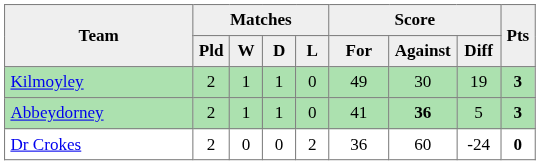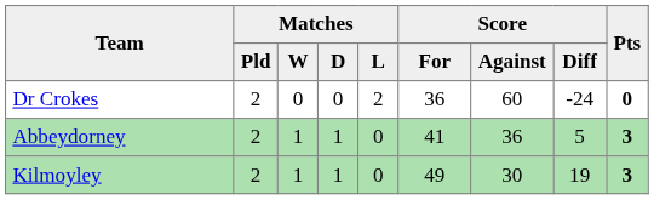rows swapped: Kilmoyley <-> Dr Crokes
Abbeydorney | Score / Against: bold -> normal
